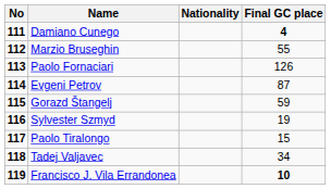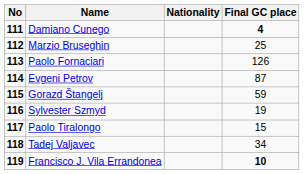Marzio Bruseghin | Final GC place: 55 -> 25
